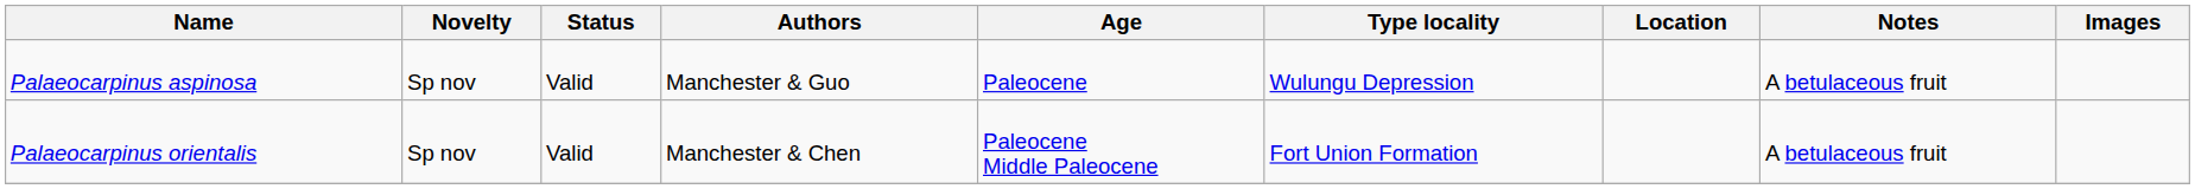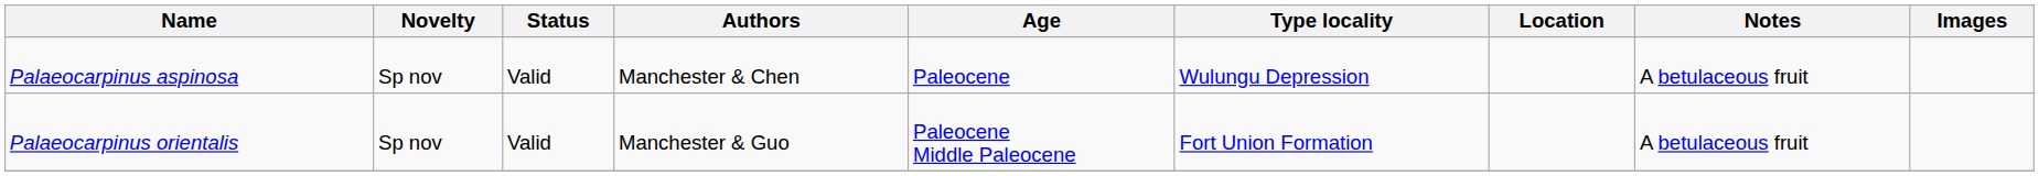Palaeocarpinus aspinosa | Authors: Manchester & Guo -> Manchester & Chen
Palaeocarpinus orientalis | Authors: Manchester & Chen -> Manchester & Guo
